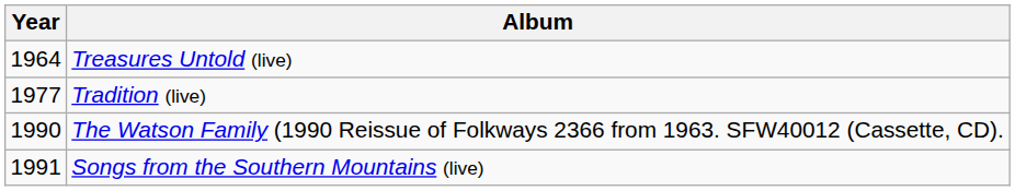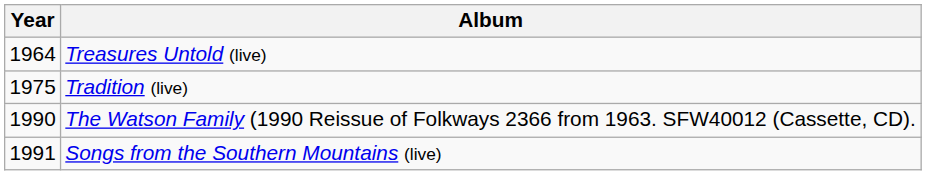Tradition (live) | Year: 1977 -> 1975
